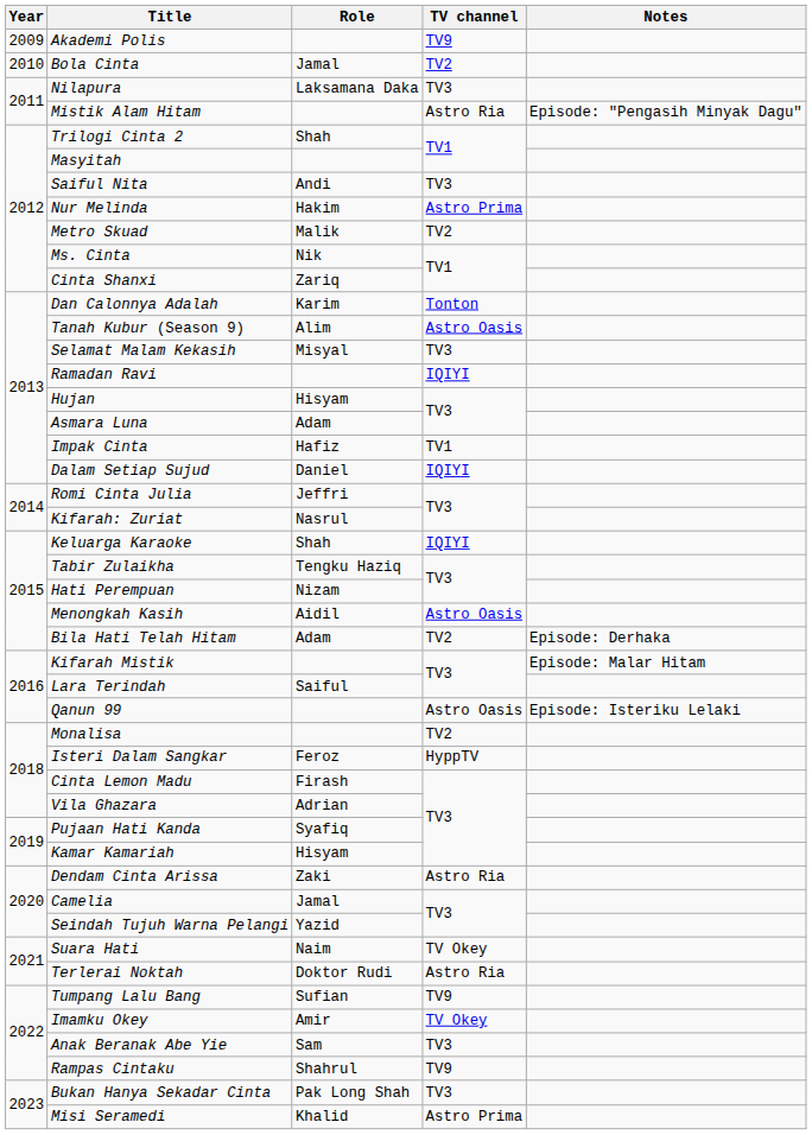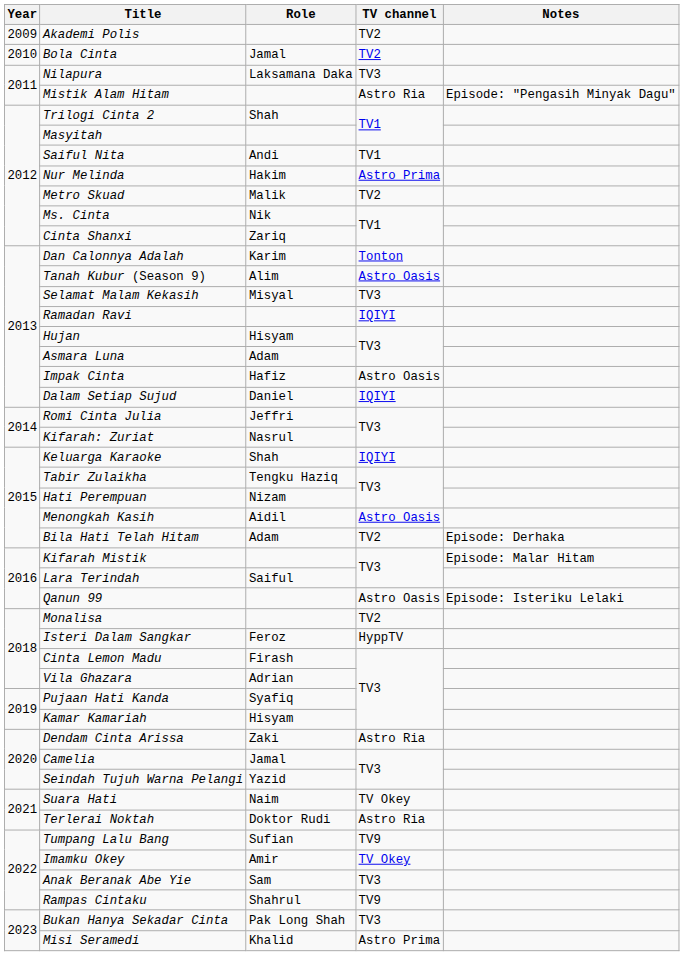Akademi Polis | TV channel: TV9 -> TV2
Saiful Nita | TV channel: TV3 -> TV1
Impak Cinta | TV channel: TV1 -> Astro Oasis
